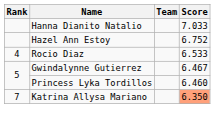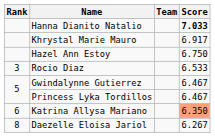Hanna Dianito Natalio | Score: normal -> bold
+ row: Khrystal Marie Mauro | 6.917
Hazel Ann Estoy | Score: 6.752 -> 6.750
Rocio Diaz | Rank: 4 -> 3
Princess Lyka Tordillos | Score: 6.460 -> 6.467
Katrina Allysa Mariano | Rank: 7 -> 6
+ row: 8 | Daezelle Eloisa Jariol | 6.267
